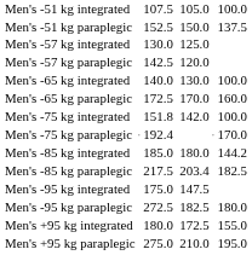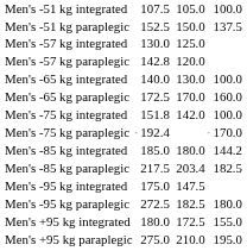Men's -57 kg paraplegic | column 3: 142.5 -> 142.8
